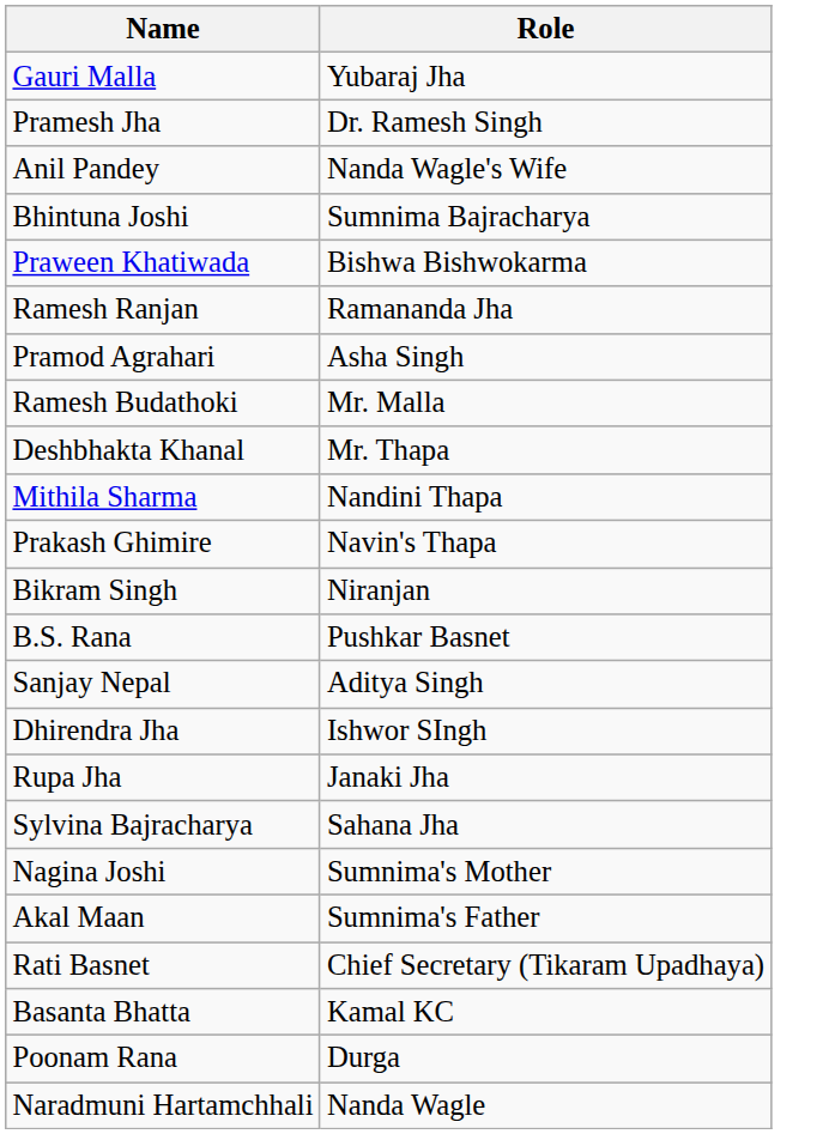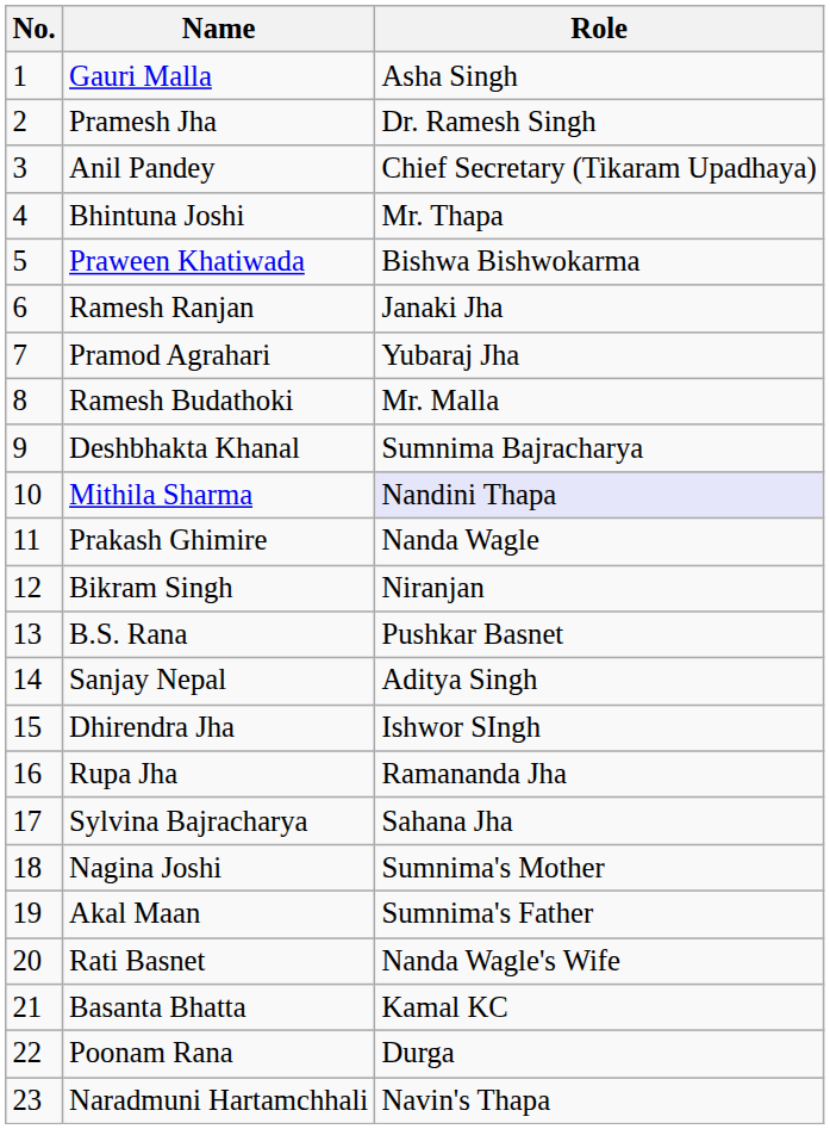+ column: No. | 1 | 2 | 3 | 4 | 5 | 6 | 7 | 8 | 9 | 10 | 11 | 12 | 13 | 14 | 15 | 16 | 17 | 18 | 19 | 20 | 21 | 22 | 23
Gauri Malla | Role: Yubaraj Jha -> Asha Singh
Anil Pandey | Role: Nanda Wagle's Wife -> Chief Secretary (Tikaram Upadhaya)
Bhintuna Joshi | Role: Sumnima Bajracharya -> Mr. Thapa
Ramesh Ranjan | Role: Ramananda Jha -> Janaki Jha
Pramod Agrahari | Role: Asha Singh -> Yubaraj Jha
Deshbhakta Khanal | Role: Mr. Thapa -> Sumnima Bajracharya
Mithila Sharma | Role: no background -> lavender background
Prakash Ghimire | Role: Navin's Thapa -> Nanda Wagle
Rupa Jha | Role: Janaki Jha -> Ramananda Jha
Rati Basnet | Role: Chief Secretary (Tikaram Upadhaya) -> Nanda Wagle's Wife
Naradmuni Hartamchhali | Role: Nanda Wagle -> Navin's Thapa
